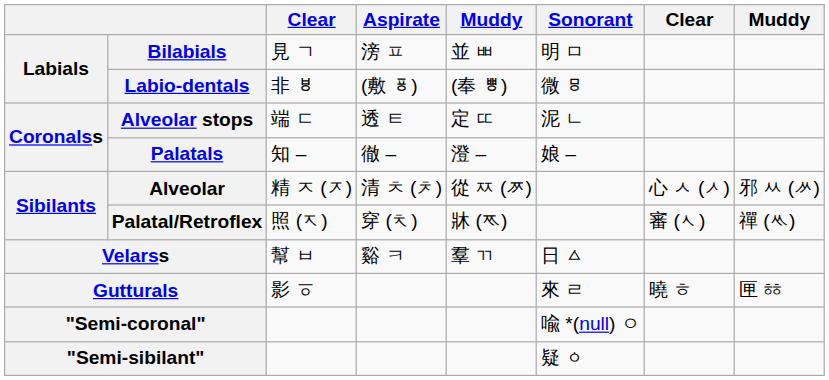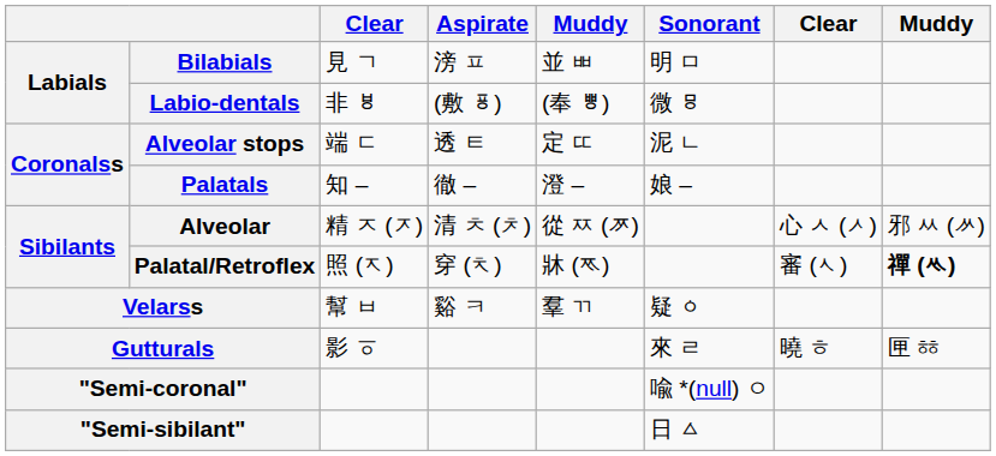Palatal/Retroflex | column 8: normal -> bold
Velarss | Sonorant: 日 ㅿ -> 疑 ㆁ
"Semi-sibilant" | Sonorant: 疑 ㆁ -> 日 ㅿ
